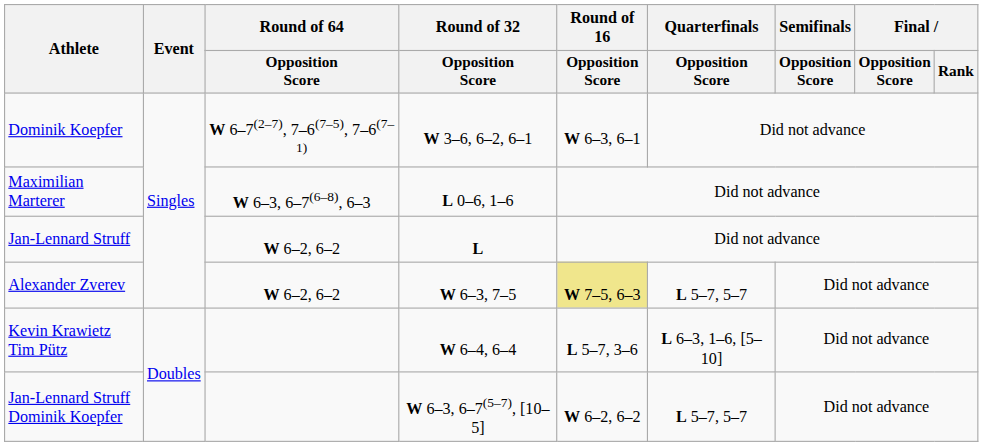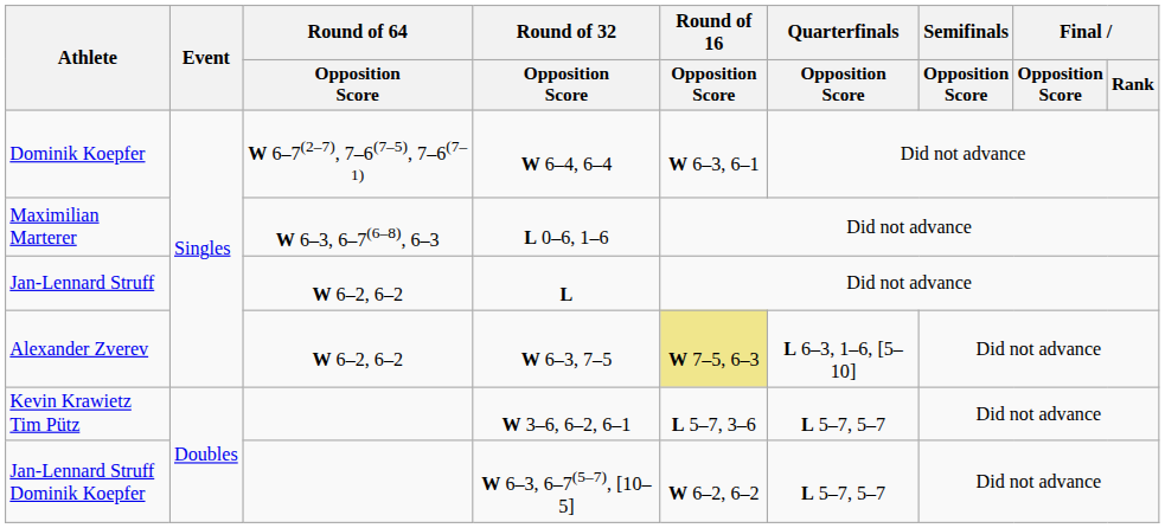Dominik Koepfer | Round of 32 / Opposition Score: W 3–6, 6–2, 6–1 -> W 6–4, 6–4
Alexander Zverev | Quarterfinals / Opposition Score: L 5–7, 5–7 -> L 6–3, 1–6, [5–10]
Kevin Krawietz Tim Pütz | Round of 32 / Opposition Score: W 6–4, 6–4 -> W 3–6, 6–2, 6–1
Kevin Krawietz Tim Pütz | Quarterfinals / Opposition Score: L 6–3, 1–6, [5–10] -> L 5–7, 5–7
